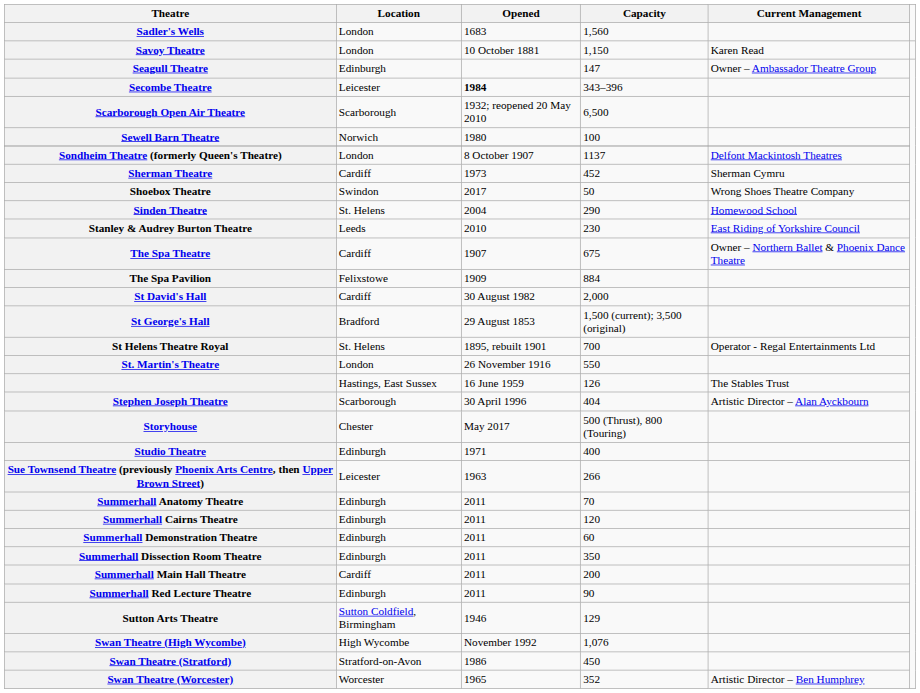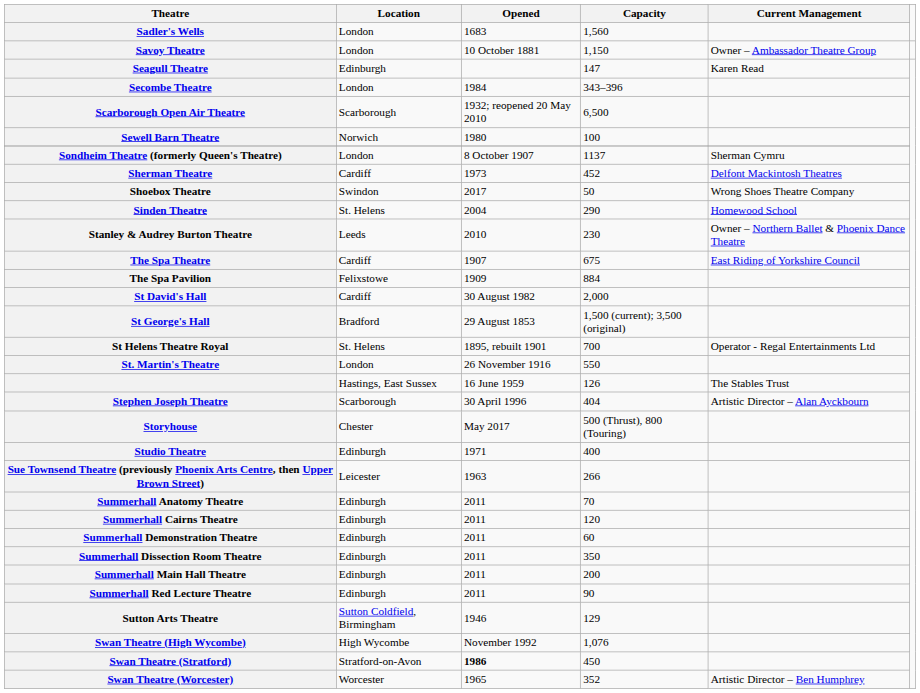Savoy Theatre | Current Management: Karen Read -> Owner – Ambassador Theatre Group
Seagull Theatre | Current Management: Owner – Ambassador Theatre Group -> Karen Read
Secombe Theatre | Location: Leicester -> London
Secombe Theatre | Opened: bold -> normal
Sondheim Theatre (formerly Queen's Theatre) | Current Management: Delfont Mackintosh Theatres -> Sherman Cymru
Sherman Theatre | Current Management: Sherman Cymru -> Delfont Mackintosh Theatres
Stanley & Audrey Burton Theatre | Current Management: East Riding of Yorkshire Council -> Owner – Northern Ballet & Phoenix Dance Theatre
The Spa Theatre | Current Management: Owner – Northern Ballet & Phoenix Dance Theatre -> East Riding of Yorkshire Council
Summerhall Main Hall Theatre | Location: Cardiff -> Edinburgh
Swan Theatre (Stratford) | Opened: normal -> bold
